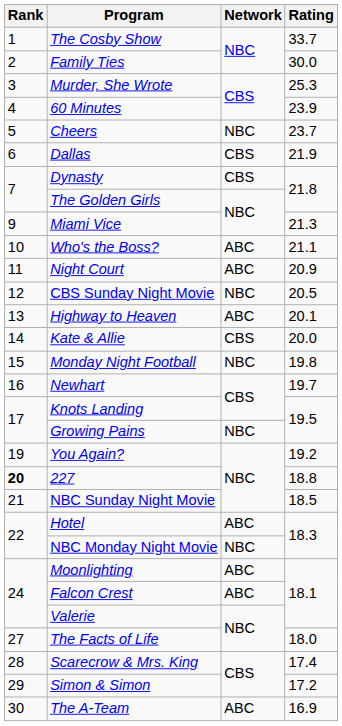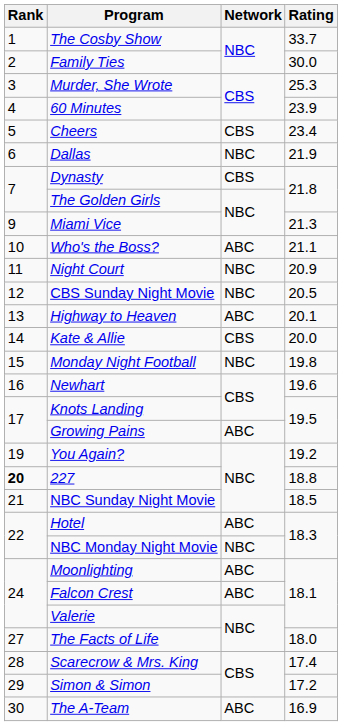Cheers | Network: NBC -> CBS
Cheers | Rating: 23.7 -> 23.4
Dallas | Network: CBS -> NBC
Night Court | Network: ABC -> NBC
Newhart | Rating: 19.7 -> 19.6
Growing Pains | Network: NBC -> ABC
